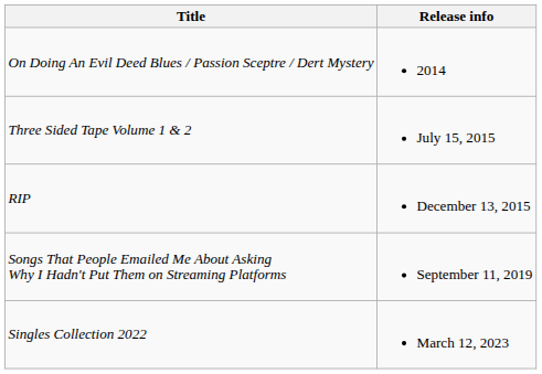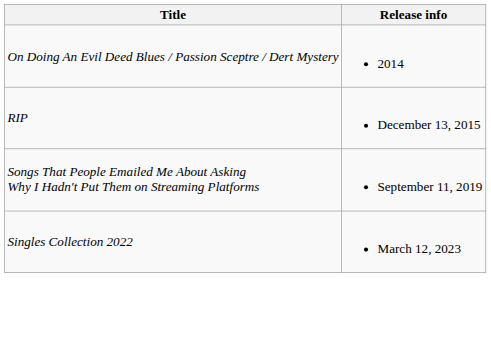- row: Three Sided Tape Volume 1 & 2 | July 15, 2015
